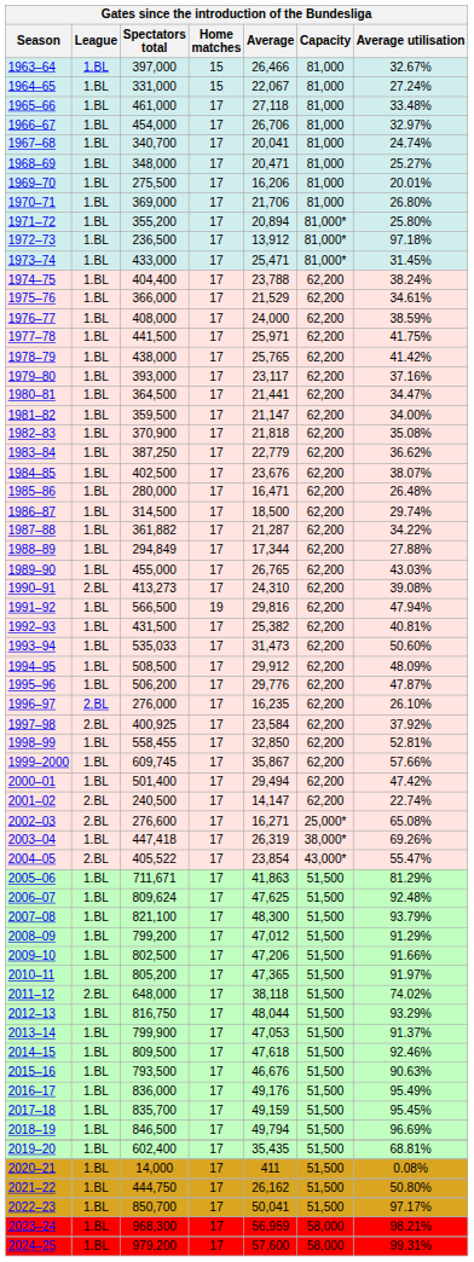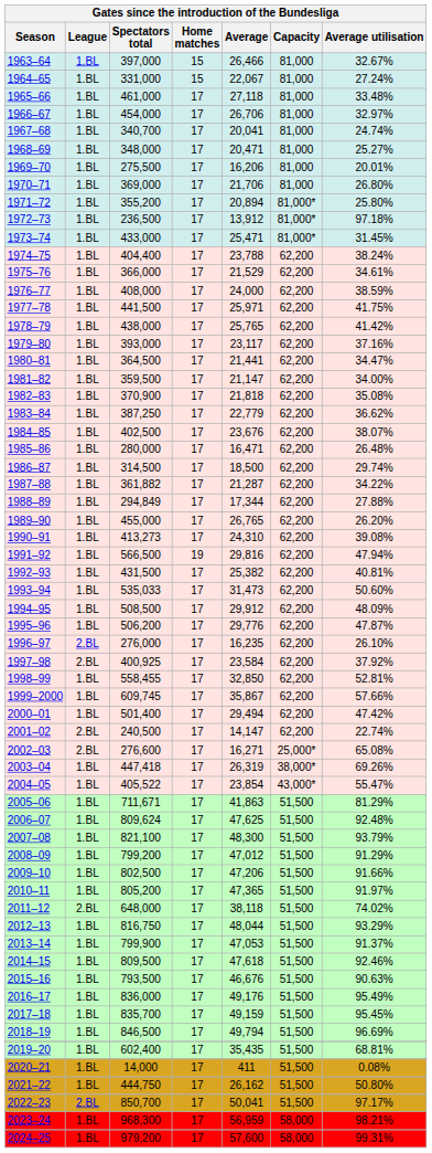1989–90 | Average utilisation: 43.03% -> 26.20%
1990–91 | League: 2.BL -> 1.BL
2004–05 | League: 2.BL -> 1.BL
2022–23 | League: 1.BL -> 2.BL
